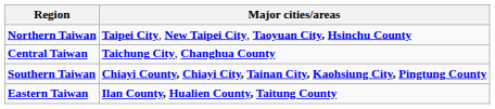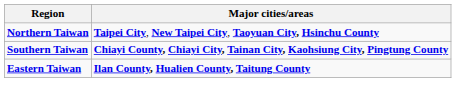- row: Central Taiwan | Taichung City, Changhua County
